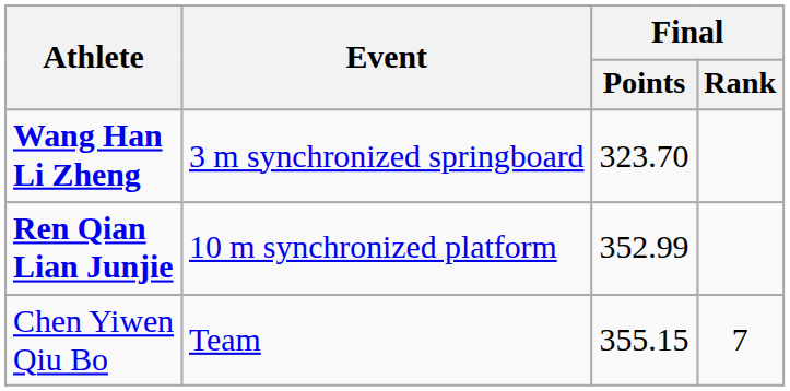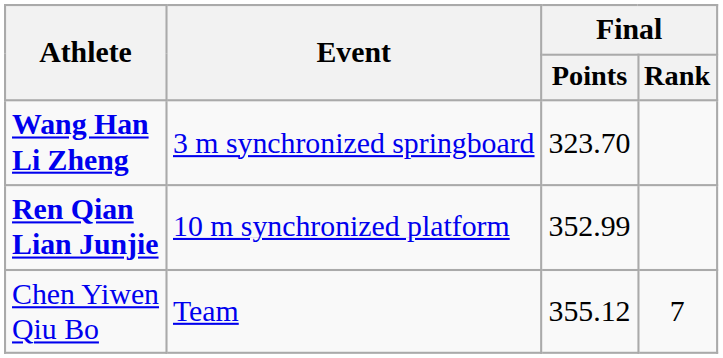Chen Yiwen Qiu Bo | Final / Points: 355.15 -> 355.12
